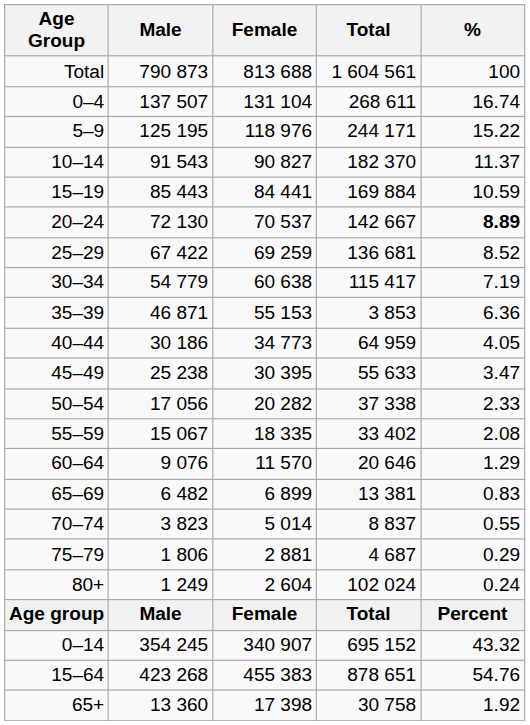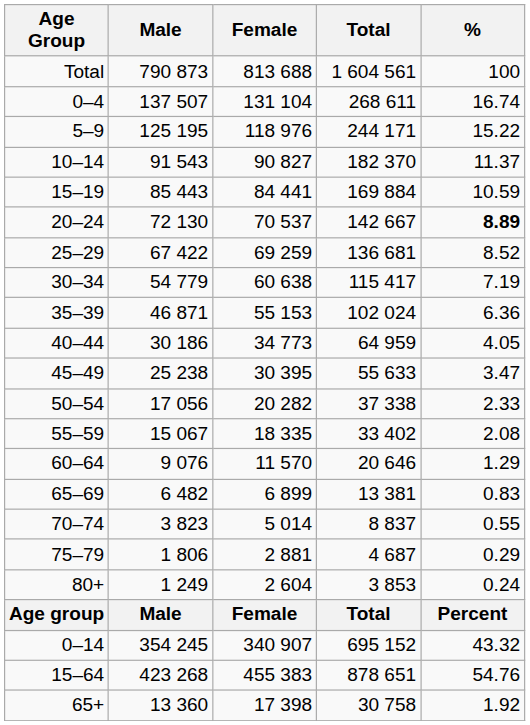35–39 | Total: 3 853 -> 102 024
80+ | Total: 102 024 -> 3 853
